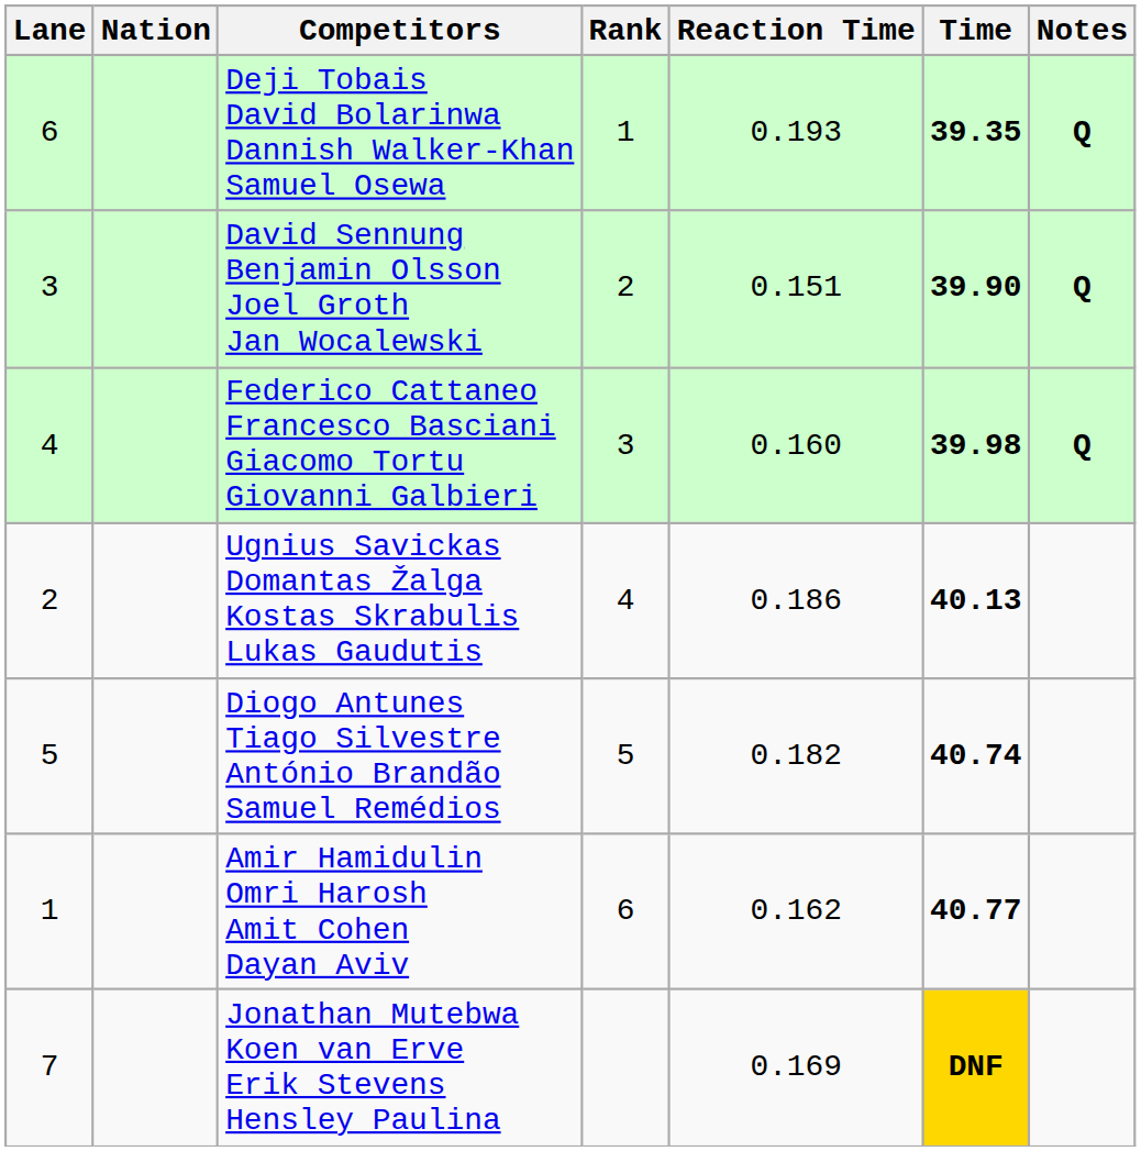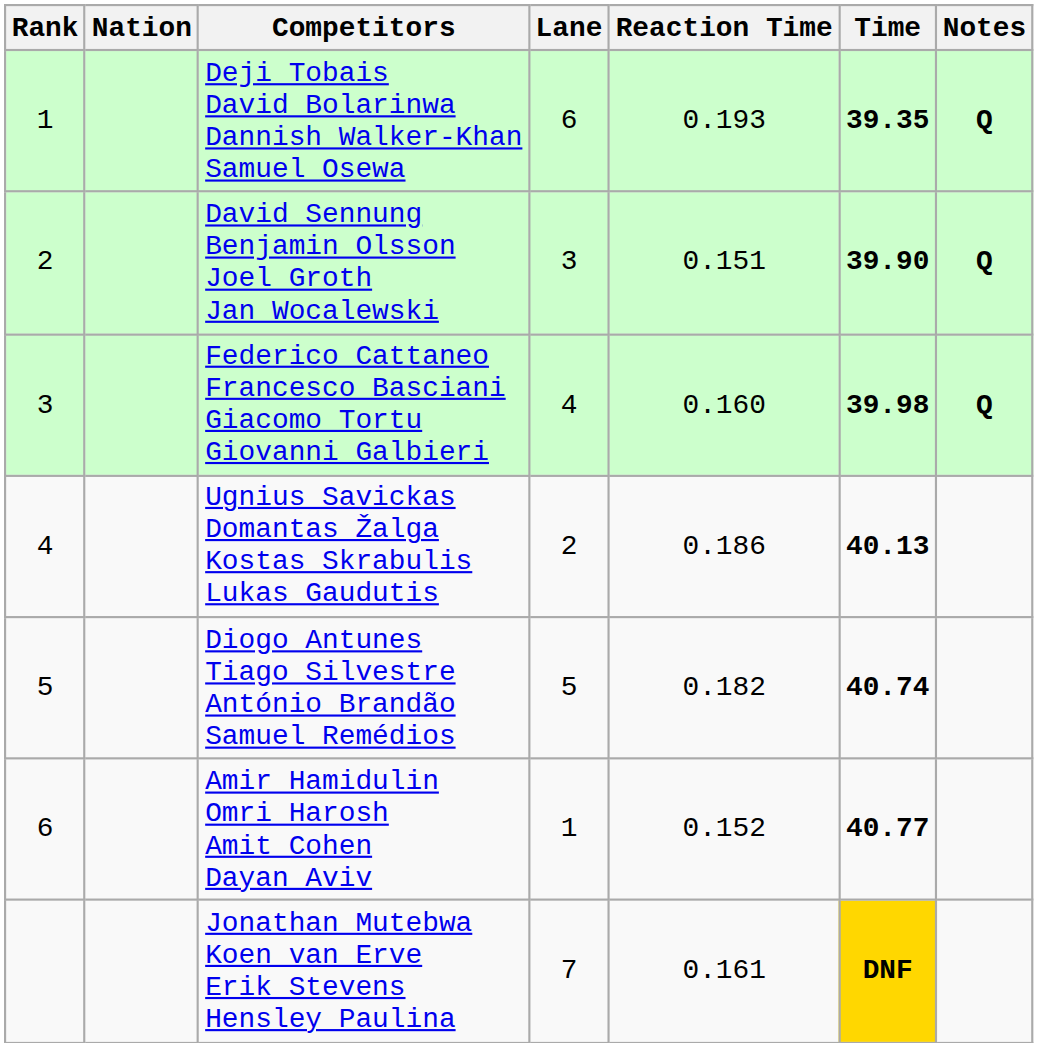columns swapped: Rank <-> Lane
Amir Hamidulin Omri Harosh Amit Cohen Dayan Aviv | Reaction Time: 0.162 -> 0.152
Jonathan Mutebwa Koen van Erve Erik Stevens Hensley Paulina | Reaction Time: 0.169 -> 0.161
